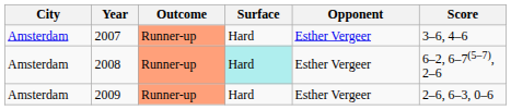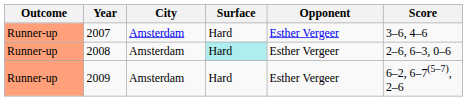columns swapped: Outcome <-> City
2008 | Score: 6–2, 6–7(5–7), 2–6 -> 2–6, 6–3, 0–6
2009 | Score: 2–6, 6–3, 0–6 -> 6–2, 6–7(5–7), 2–6
